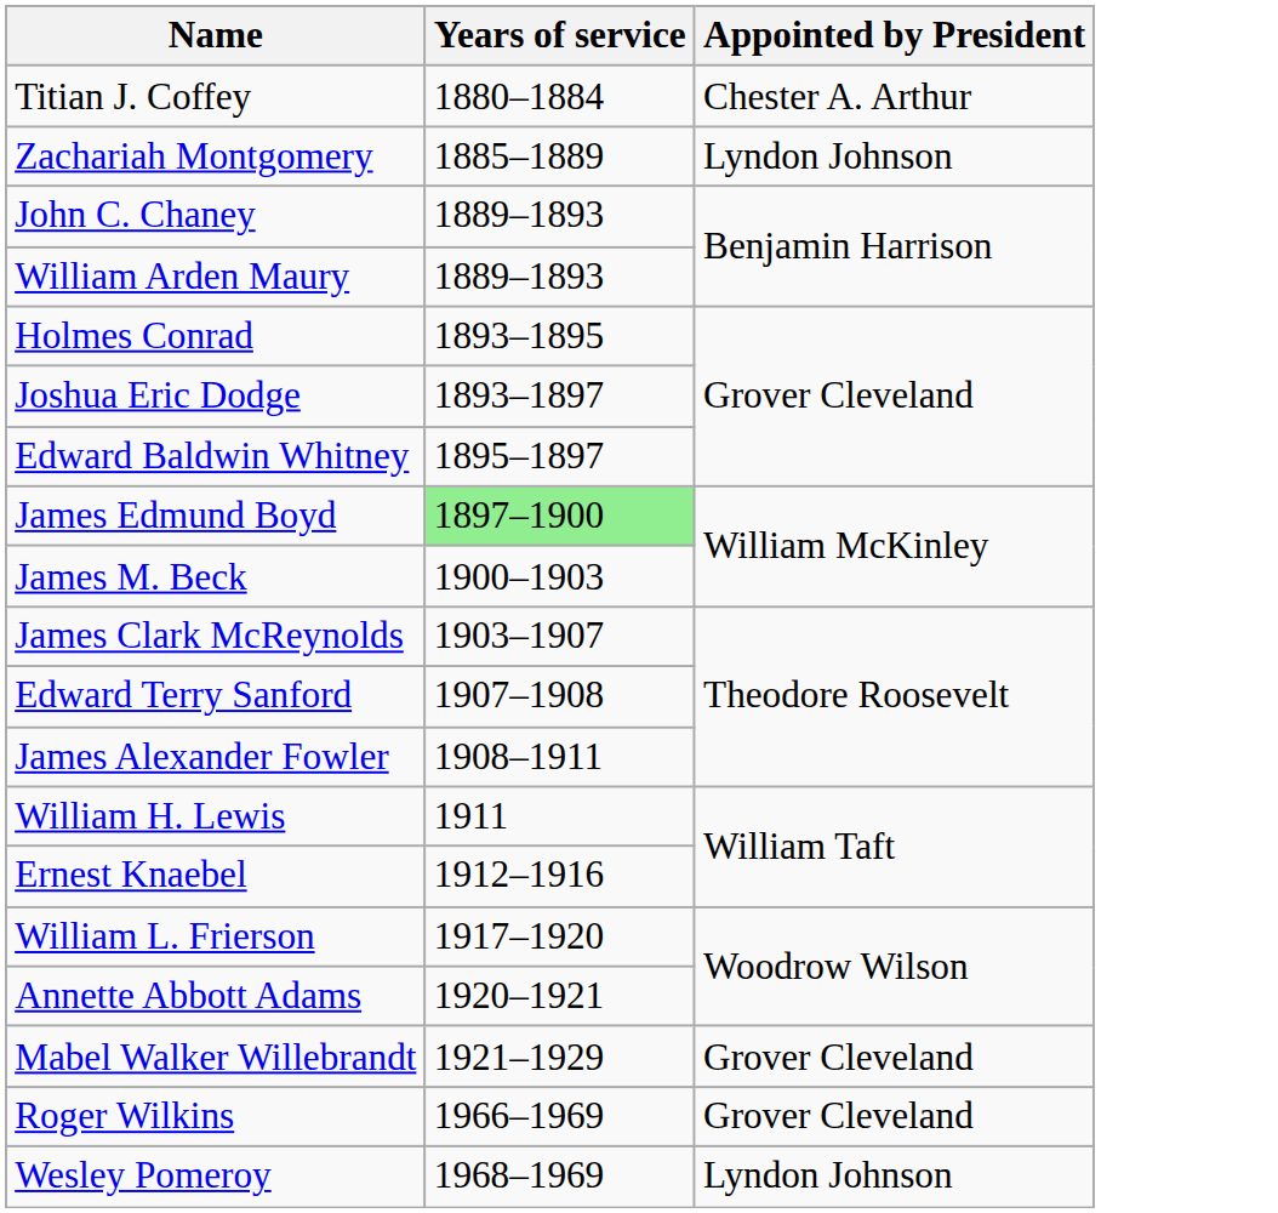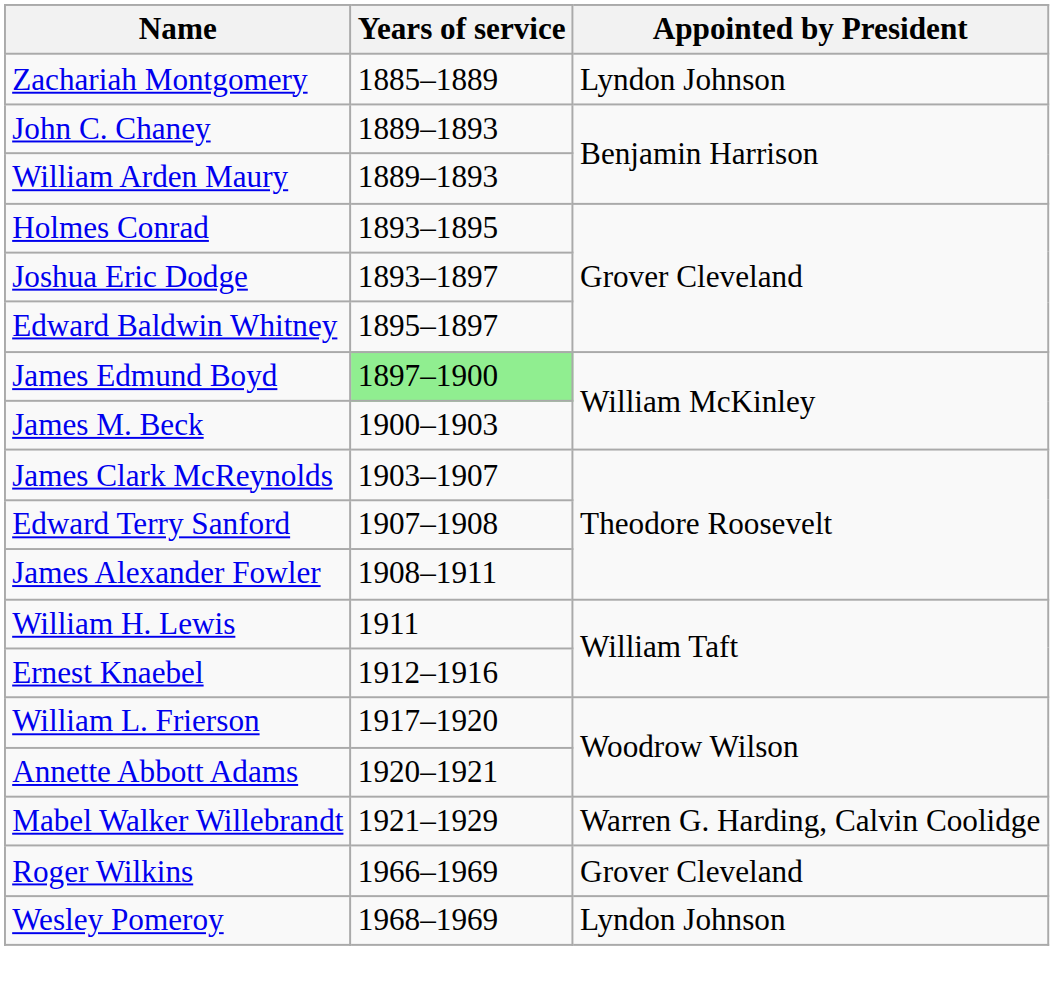- row: Titian J. Coffey | 1880–1884 | Chester A. Arthur
Mabel Walker Willebrandt | Appointed by President: Grover Cleveland -> Warren G. Harding, Calvin Coolidge
